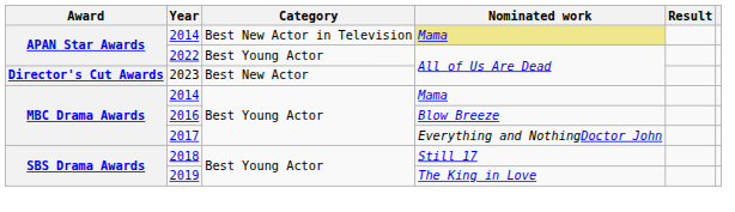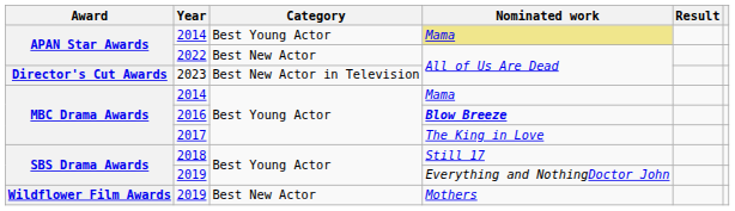APAN Star Awards / 2014 | Category: Best New Actor in Television -> Best Young Actor
2022 | Category: Best Young Actor -> Best New Actor
2023 | Category: Best New Actor -> Best New Actor in Television
2016 | Nominated work: normal -> bold
2017 | Nominated work: Everything and NothingDoctor John -> The King in Love
SBS Drama Awards / 2019 | Nominated work: The King in Love -> Everything and NothingDoctor John
+ row: Wildflower Film Awards | 2019 | Best New Actor | Mothers
